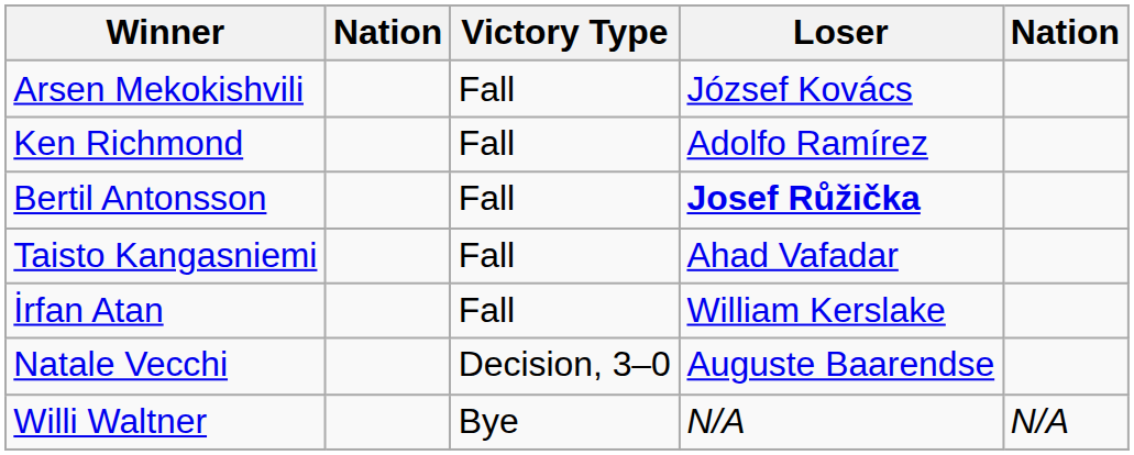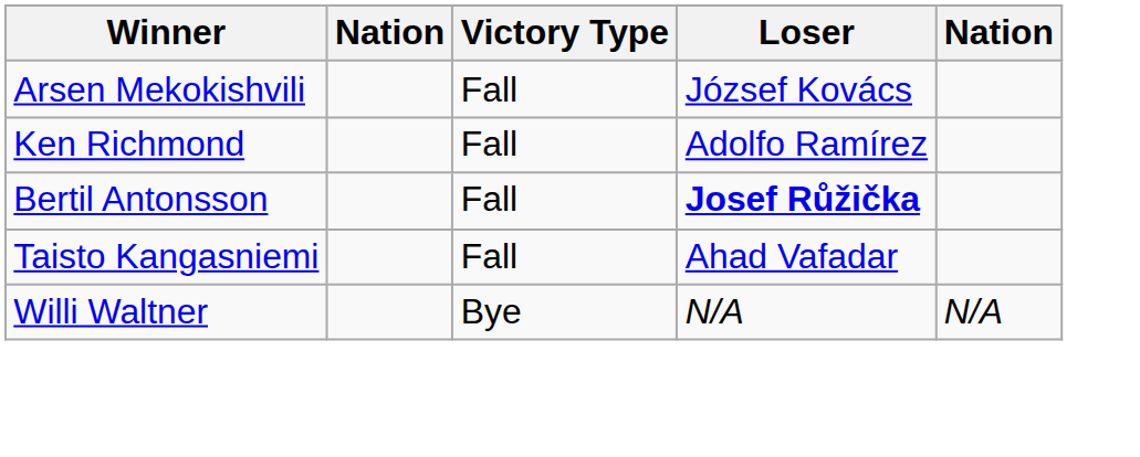- row: İrfan Atan | Fall | William Kerslake
- row: Natale Vecchi | Decision, 3–0 | Auguste Baarendse
